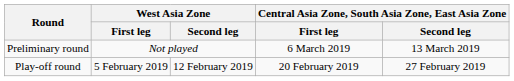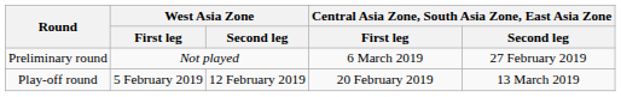Preliminary round | column 5: 13 March 2019 -> 27 February 2019
Play-off round | column 5: 27 February 2019 -> 13 March 2019
